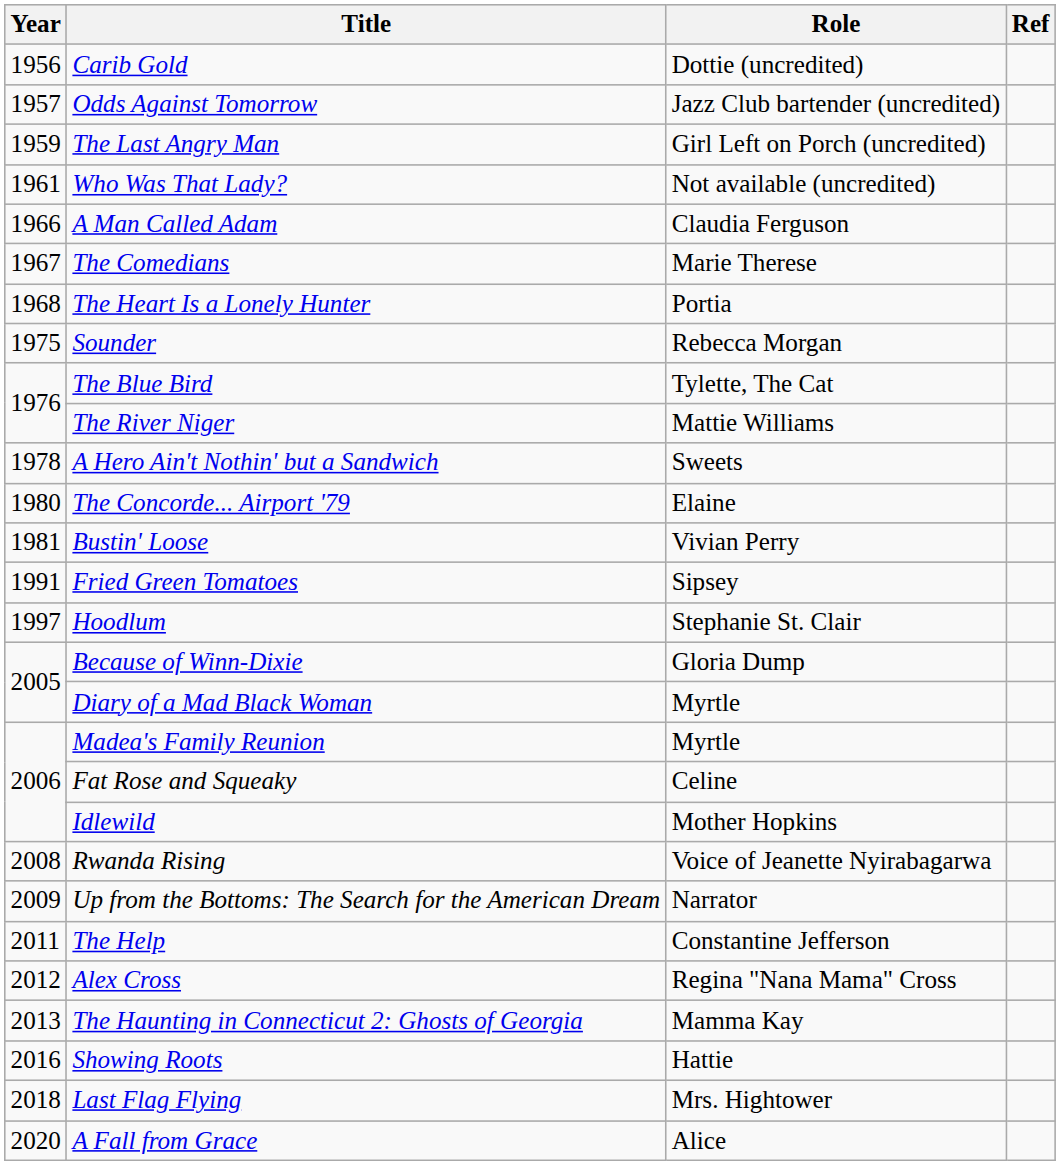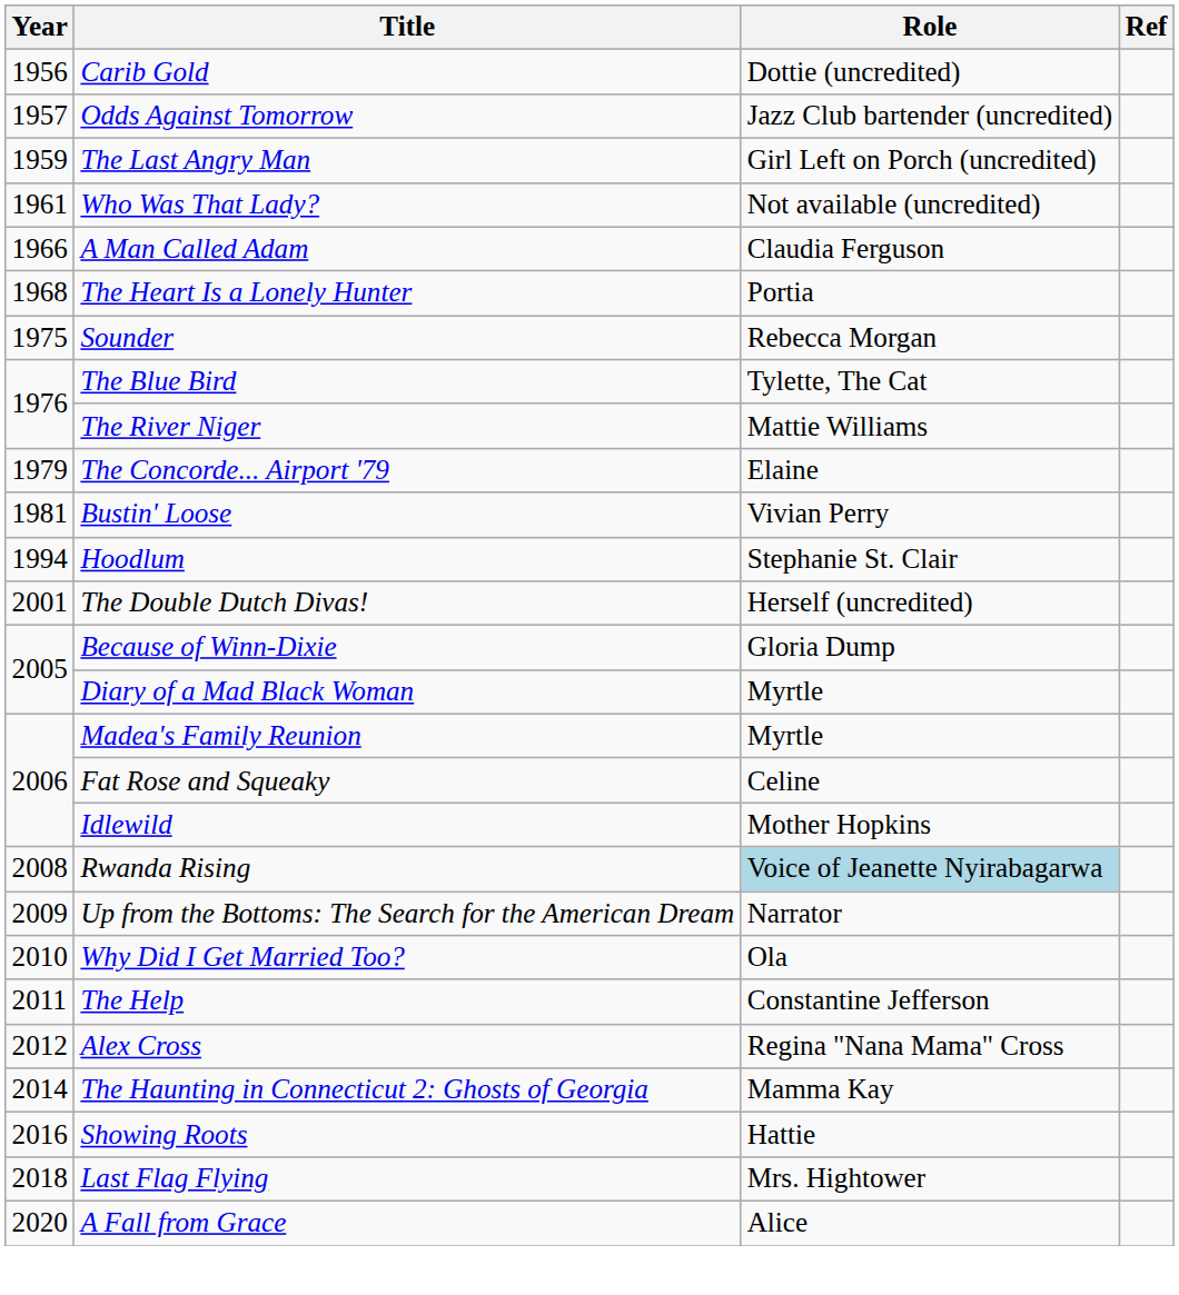- row: 1967 | The Comedians | Marie Therese
- row: 1978 | A Hero Ain't Nothin' but a Sandwich | Sweets
The Concorde... Airport '79 | Year: 1980 -> 1979
- row: 1991 | Fried Green Tomatoes | Sipsey
Hoodlum | Year: 1997 -> 1994
+ row: 2001 | The Double Dutch Divas! | Herself (uncredited)
Rwanda Rising | Role: no background -> lightblue background
+ row: 2010 | Why Did I Get Married Too? | Ola
The Haunting in Connecticut 2: Ghosts of Georgia | Year: 2013 -> 2014
